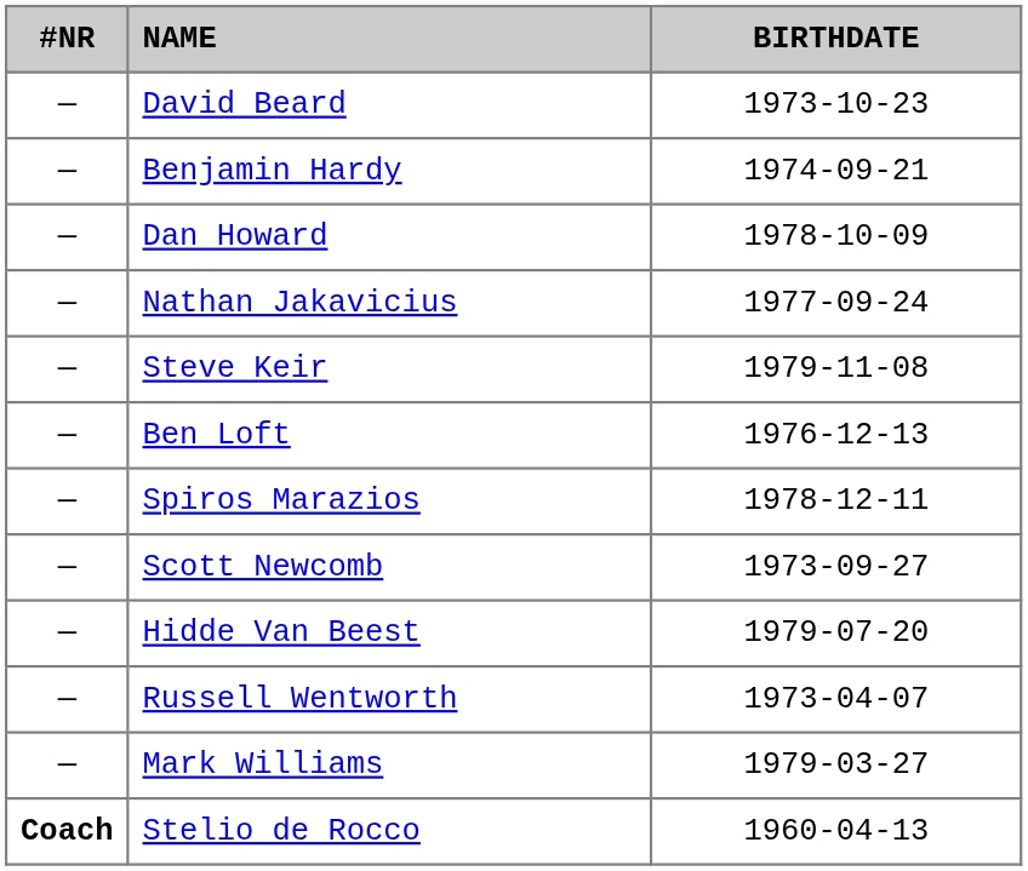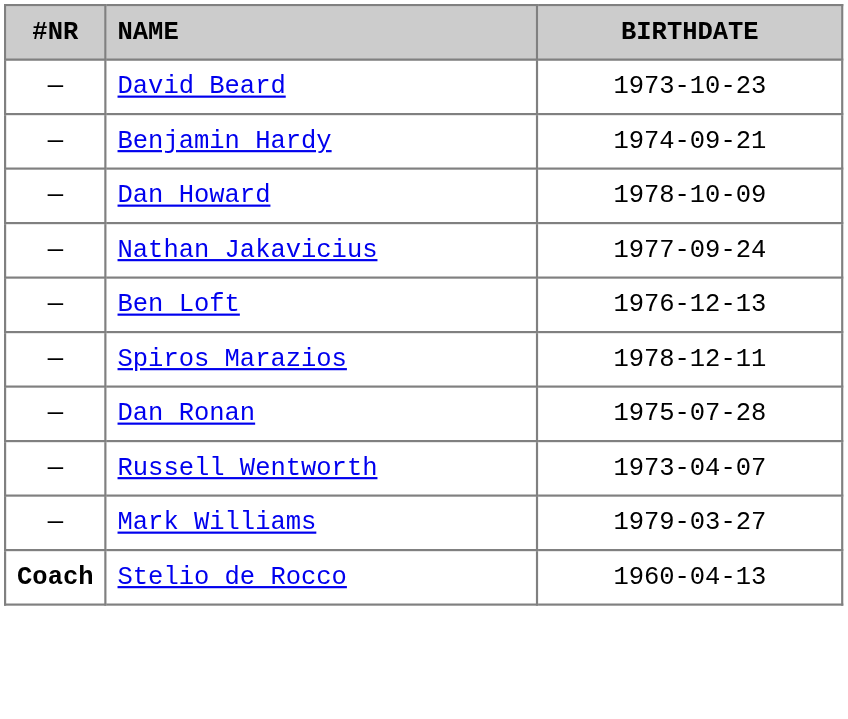- row: — | Steve Keir | 1979-11-08
- row: — | Scott Newcomb | 1973-09-27
+ row: — | Dan Ronan | 1975-07-28
- row: — | Hidde Van Beest | 1979-07-20
